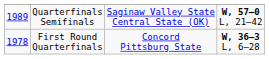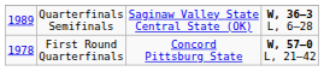Quarterfinals Semifinals | column 4: W, 57–0 L, 21–42 -> W, 36–3 L, 6–28
First Round Quarterfinals | column 4: W, 36–3 L, 6–28 -> W, 57–0 L, 21–42
